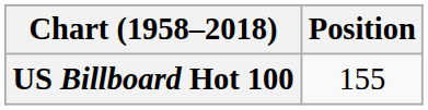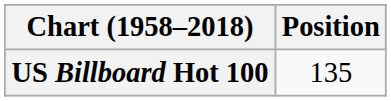US Billboard Hot 100 | Position: 155 -> 135
